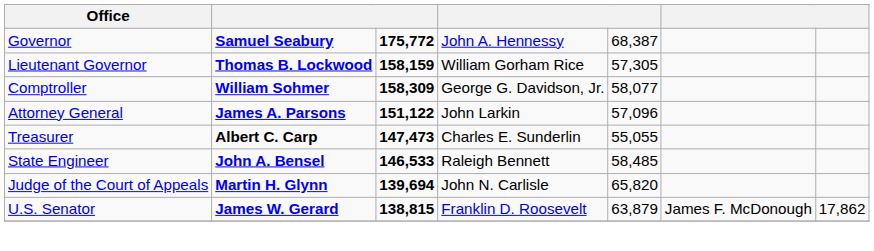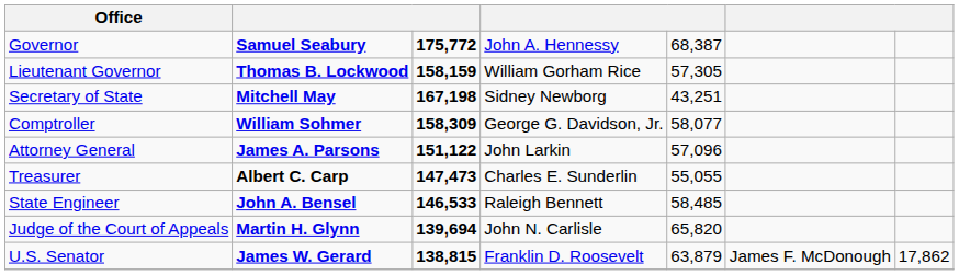+ row: Secretary of State | Mitchell May | 167,198 | Sidney Newborg | 43,251
